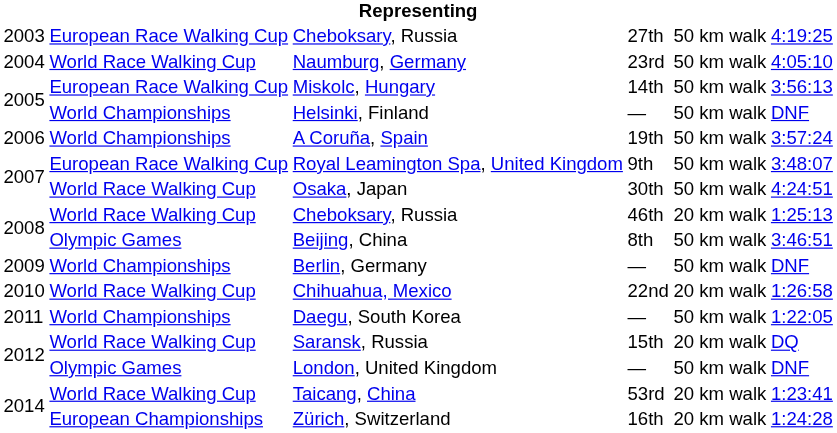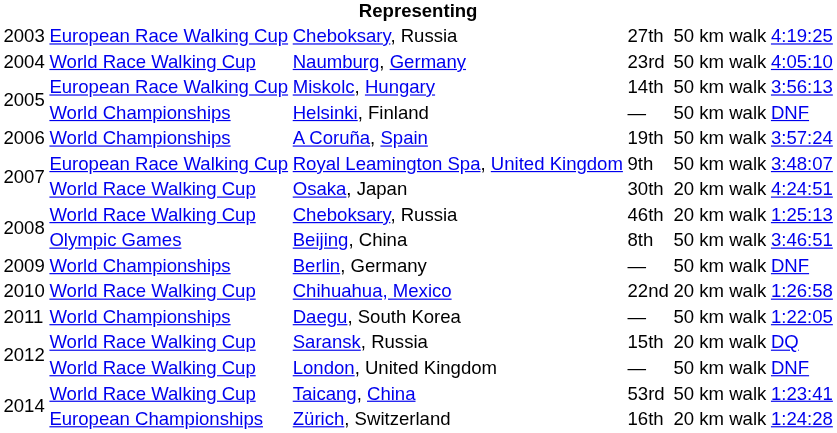Osaka, Japan | column 5: 50 km walk -> 20 km walk
London, United Kingdom | column 2: Olympic Games -> World Race Walking Cup
Taicang, China | column 5: 20 km walk -> 50 km walk
